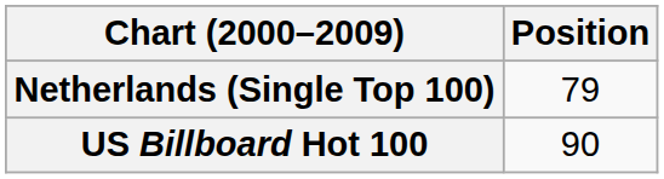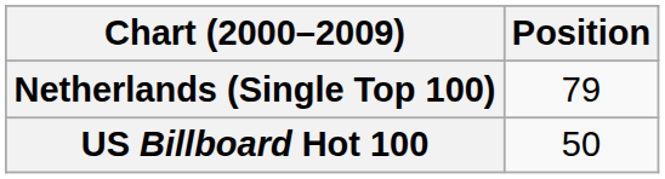US Billboard Hot 100 | Position: 90 -> 50
